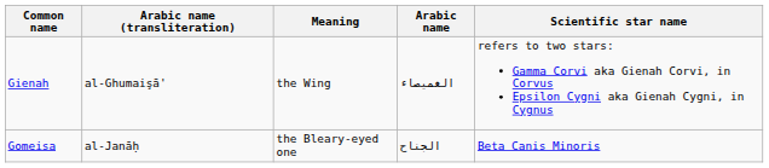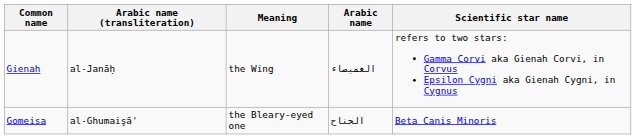Gienah | Arabic name (transliteration): al-Ghumaişā' -> al-Janāḥ
Gomeisa | Arabic name (transliteration): al-Janāḥ -> al-Ghumaişā'
